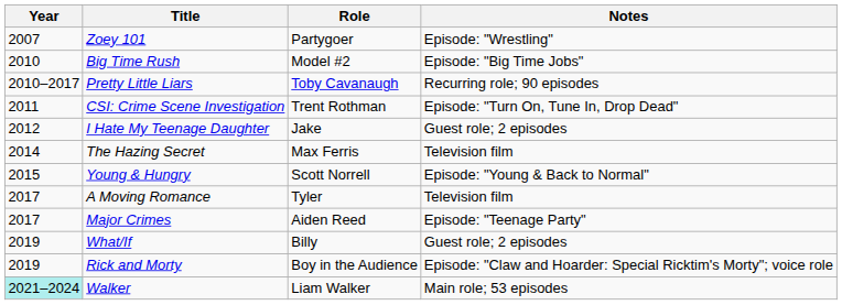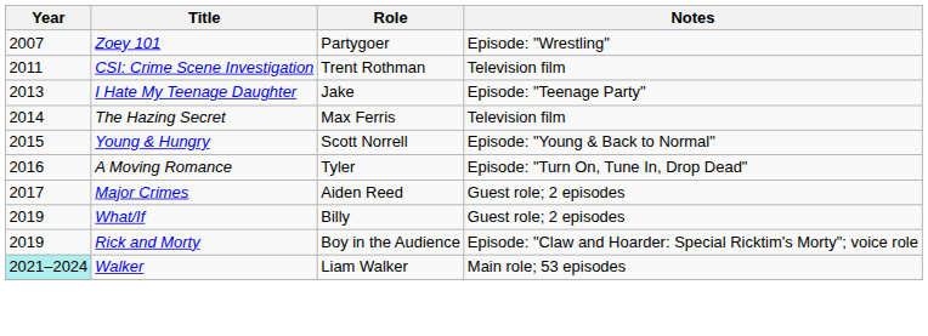- row: 2010 | Big Time Rush | Model #2 | Episode: "Big Time Jobs"
- row: 2010–2017 | Pretty Little Liars | Toby Cavanaugh | Recurring role; 90 episodes
CSI: Crime Scene Investigation | Notes: Episode: "Turn On, Tune In, Drop Dead" -> Television film
I Hate My Teenage Daughter | Year: 2012 -> 2013
I Hate My Teenage Daughter | Notes: Guest role; 2 episodes -> Episode: "Teenage Party"
A Moving Romance | Year: 2017 -> 2016
A Moving Romance | Notes: Television film -> Episode: "Turn On, Tune In, Drop Dead"
Major Crimes | Notes: Episode: "Teenage Party" -> Guest role; 2 episodes
